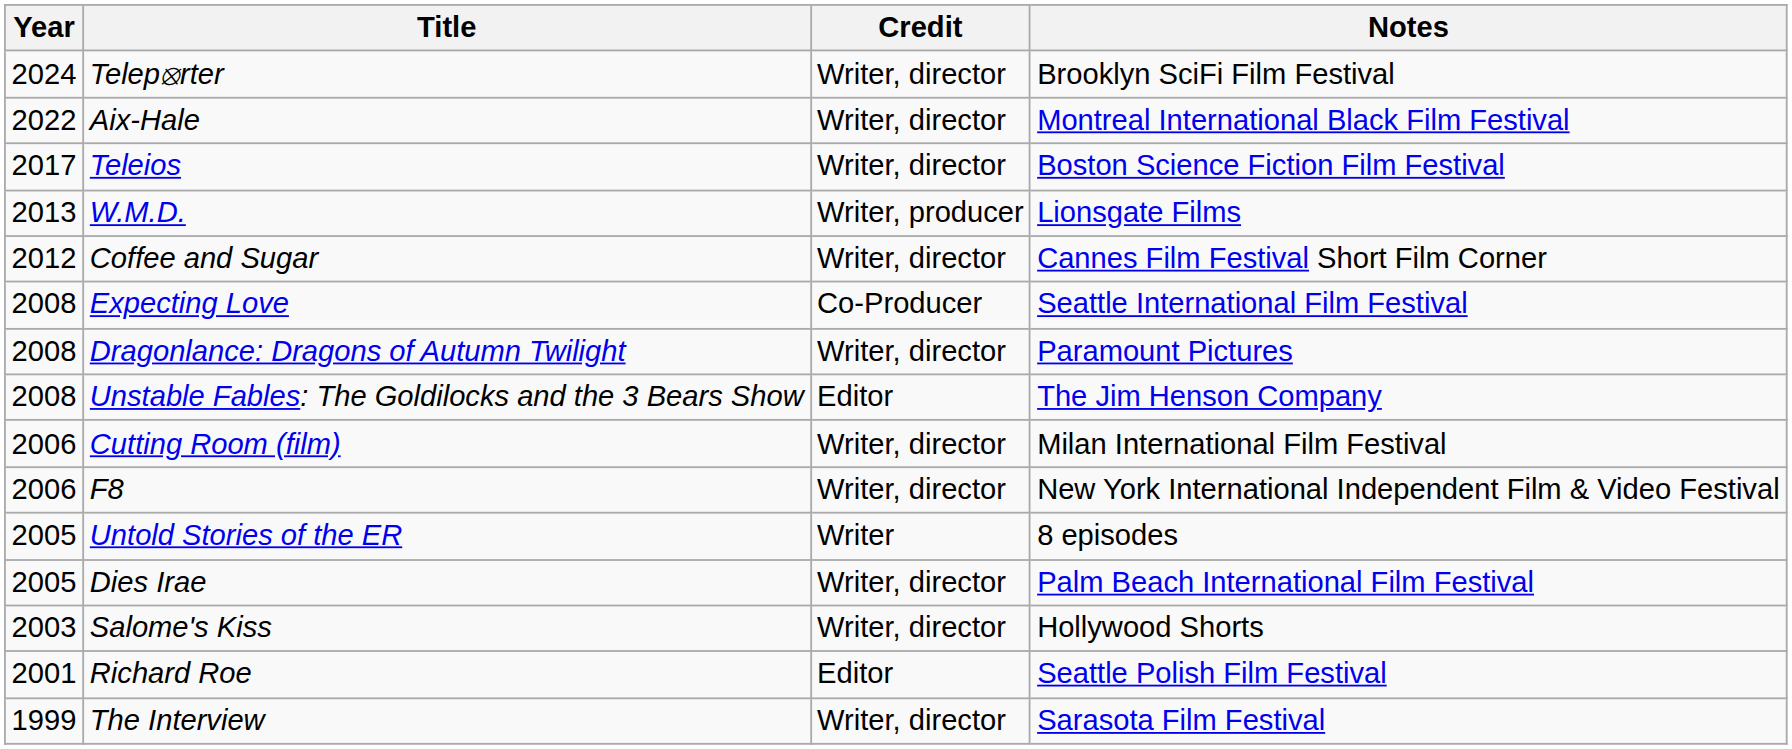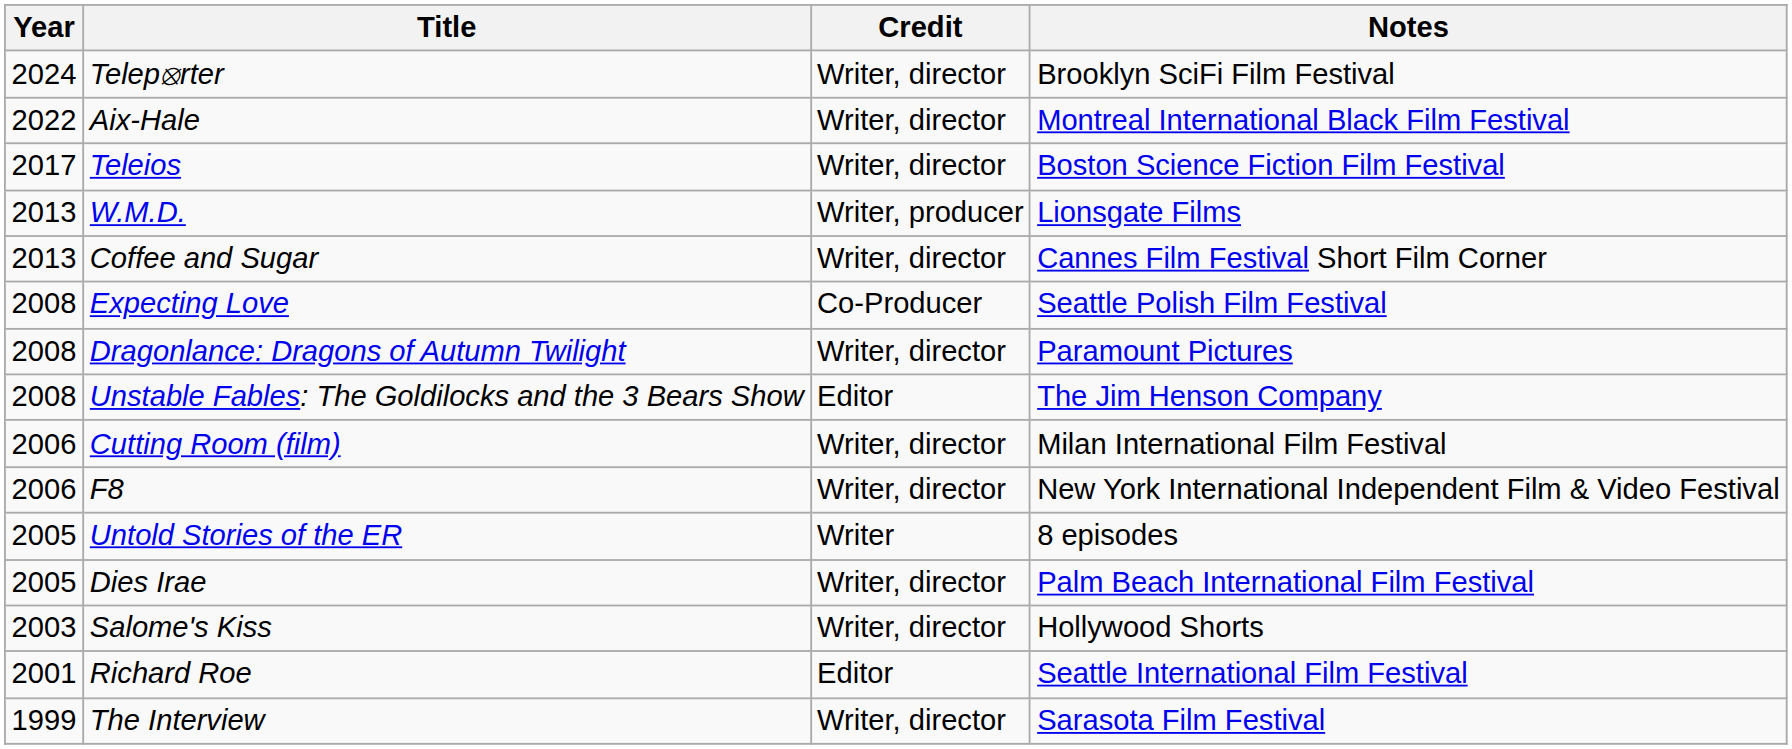Coffee and Sugar | Year: 2012 -> 2013
Expecting Love | Notes: Seattle International Film Festival -> Seattle Polish Film Festival
Richard Roe | Notes: Seattle Polish Film Festival -> Seattle International Film Festival
